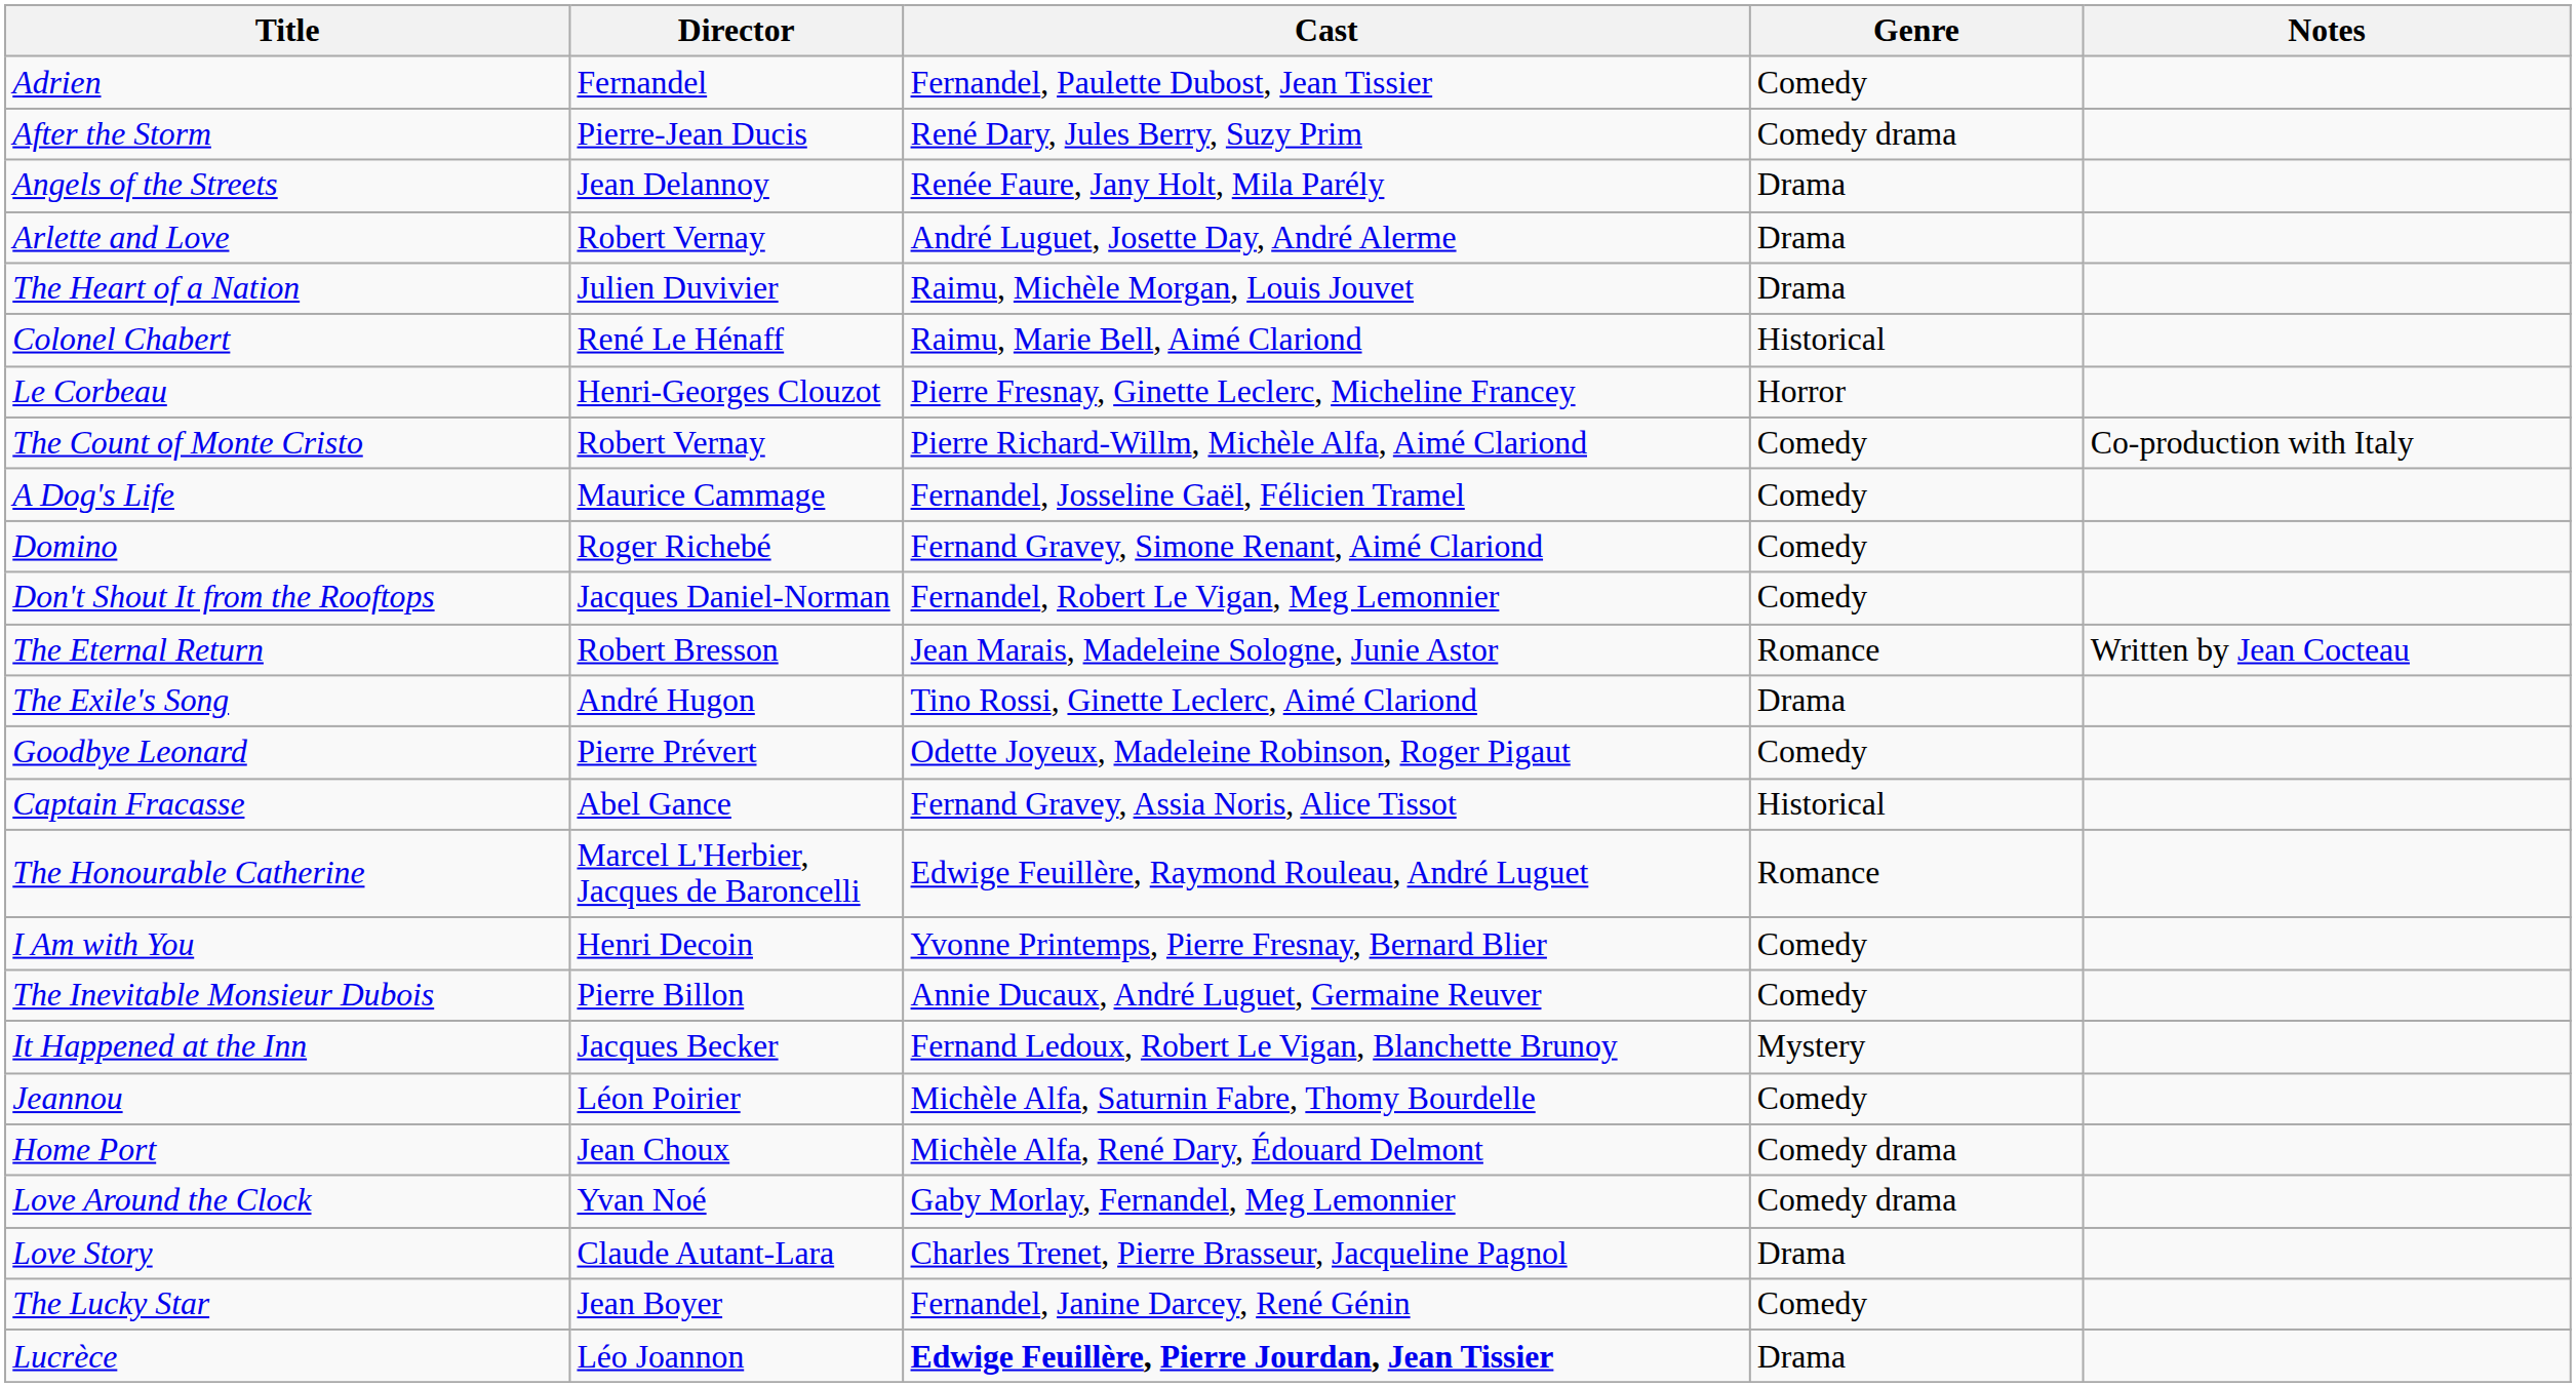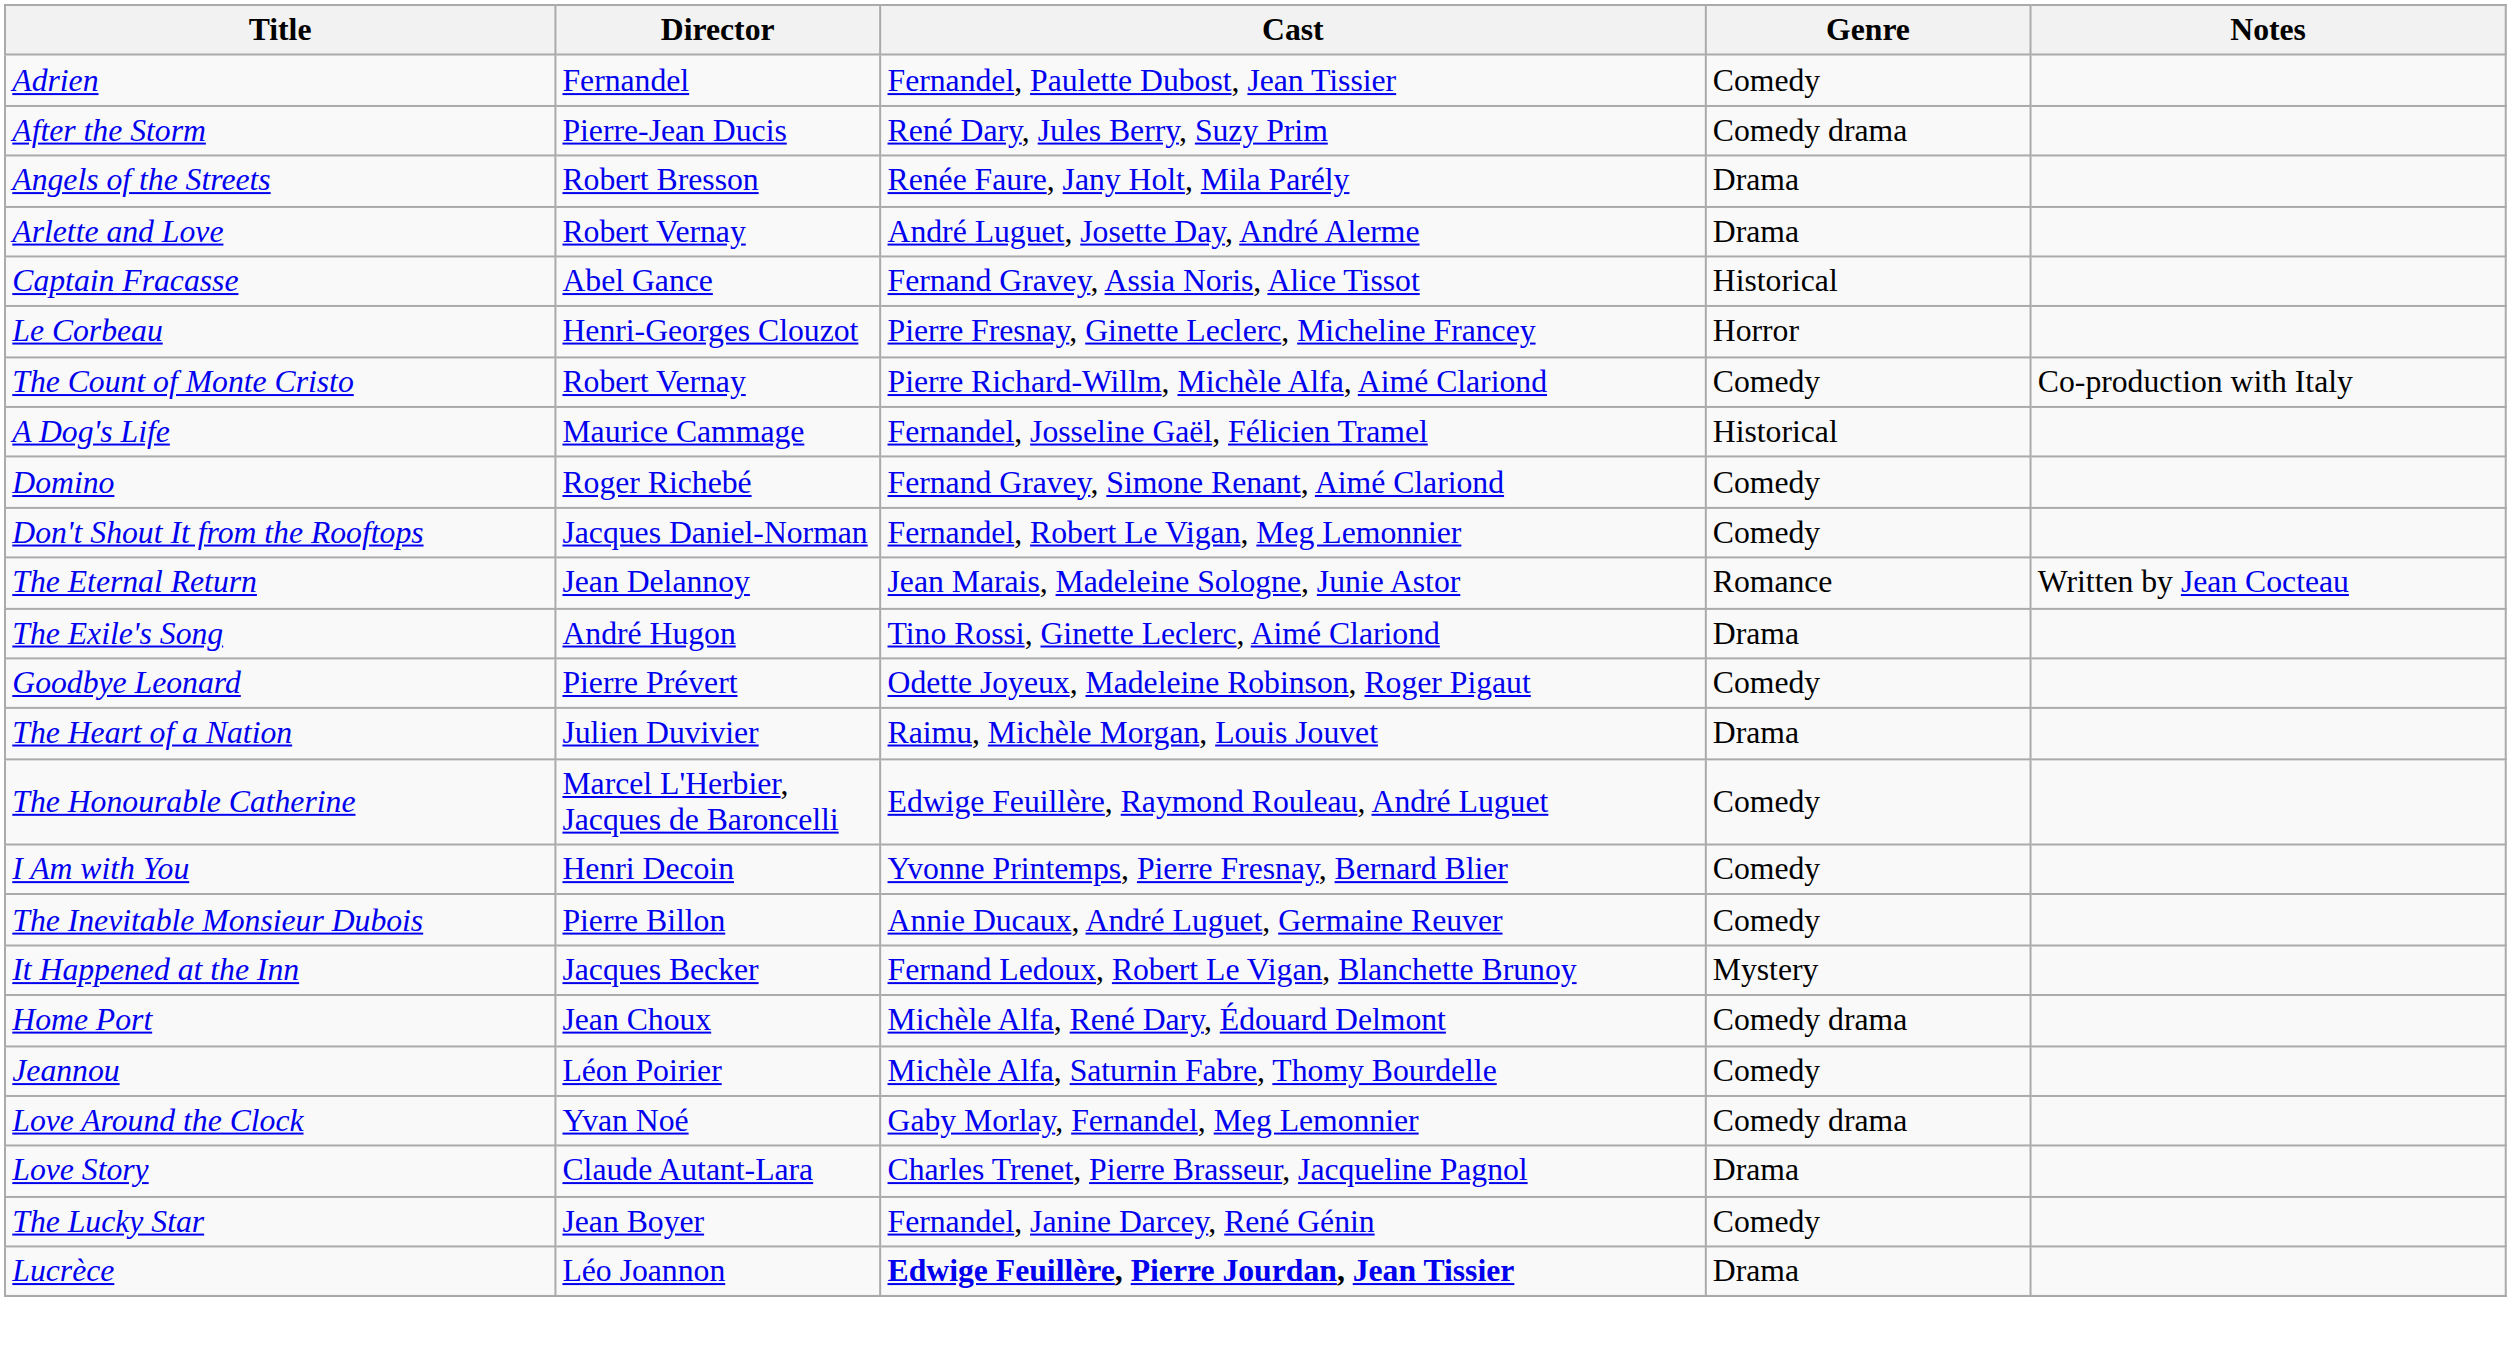Angels of the Streets | Director: Jean Delannoy -> Robert Bresson
rows swapped: Captain Fracasse <-> The Heart of a Nation
- row: Colonel Chabert | René Le Hénaff | Raimu, Marie Bell, Aimé Clariond | Historical
A Dog's Life | Genre: Comedy -> Historical
The Eternal Return | Director: Robert Bresson -> Jean Delannoy
The Honourable Catherine | Genre: Romance -> Comedy
rows swapped: Home Port <-> Jeannou
